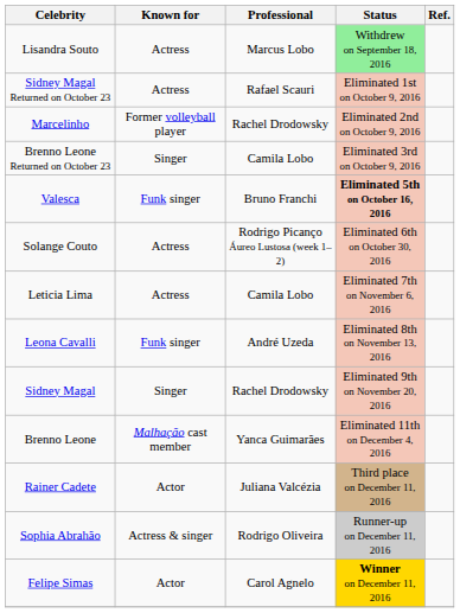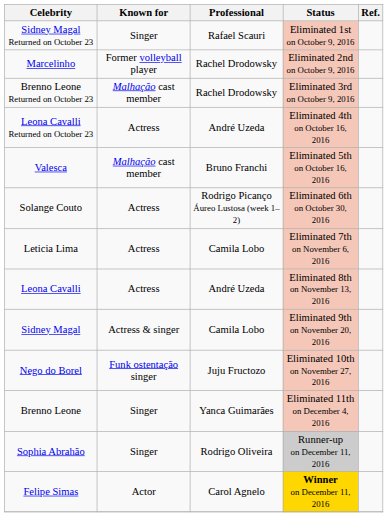- row: Lisandra Souto | Actress | Marcus Lobo | Withdrew on September 18, 2016
Sidney Magal Returned on October 23 | Known for: Actress -> Singer
Brenno Leone Returned on October 23 | Known for: Singer -> Malhação cast member
Brenno Leone Returned on October 23 | Professional: Camila Lobo -> Rachel Drodowsky
+ row: Leona Cavalli Returned on October 23 | Actress | André Uzeda | Eliminated 4th on October 16, 2016
Valesca | Known for: Funk singer -> Malhação cast member
Valesca | Status: bold -> normal
Leona Cavalli | Known for: Funk singer -> Actress
Sidney Magal | Known for: Singer -> Actress & singer
Sidney Magal | Professional: Rachel Drodowsky -> Camila Lobo
+ row: Nego do Borel | Funk ostentação singer | Juju Fructozo | Eliminated 10th on November 27, 2016
Brenno Leone | Known for: Malhação cast member -> Singer
- row: Rainer Cadete | Actor | Juliana Valcézia | Third place on December 11, 2016
Sophia Abrahão | Known for: Actress & singer -> Singer
